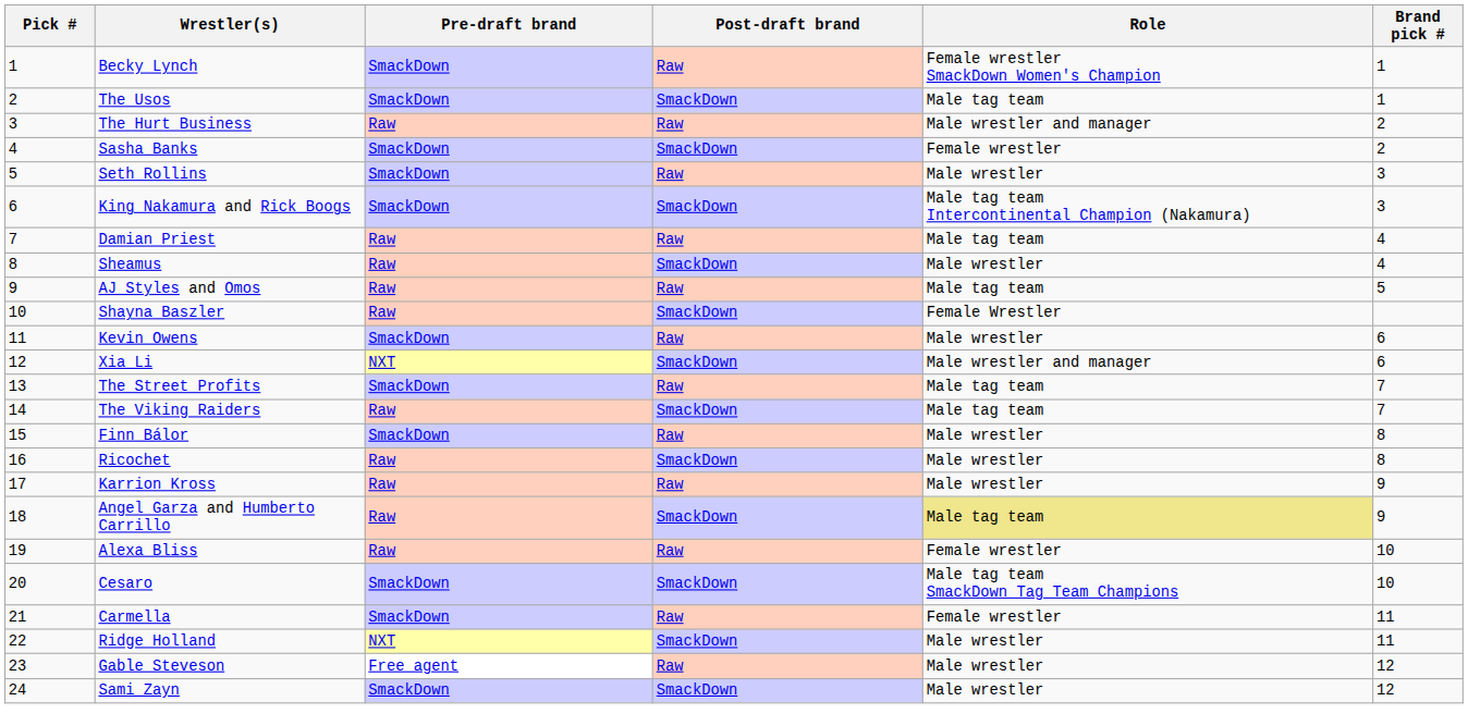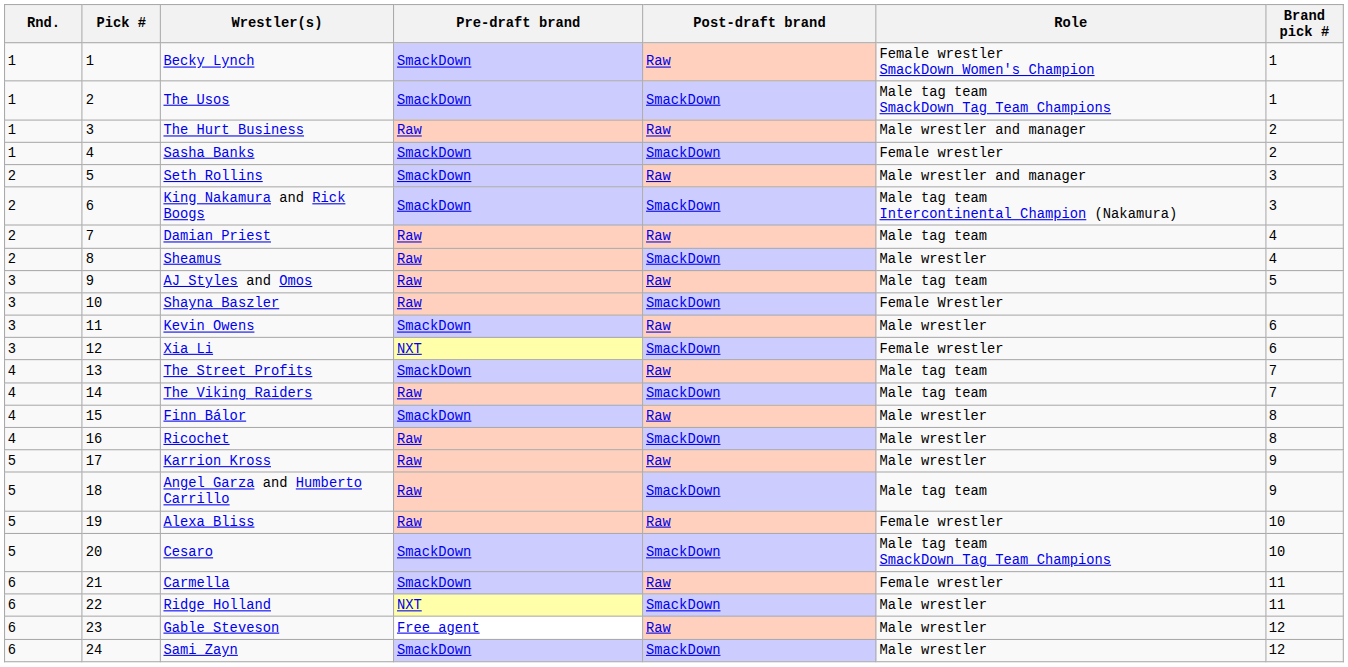+ column: Rnd. | 1 | 1 | 1 | 1 | 2 | 2 | 2 | 2 | 3 | 3 | 3 | 3 | 4 | 4 | 4 | 4 | 5 | 5 | 5 | 5 | 6 | 6 | 6 | 6
The Usos | Role: Male tag team -> Male tag team SmackDown Tag Team Champions
Seth Rollins | Role: Male wrestler -> Male wrestler and manager
Xia Li | Role: Male wrestler and manager -> Female wrestler
Angel Garza and Humberto Carrillo | Role: khaki background -> no background
